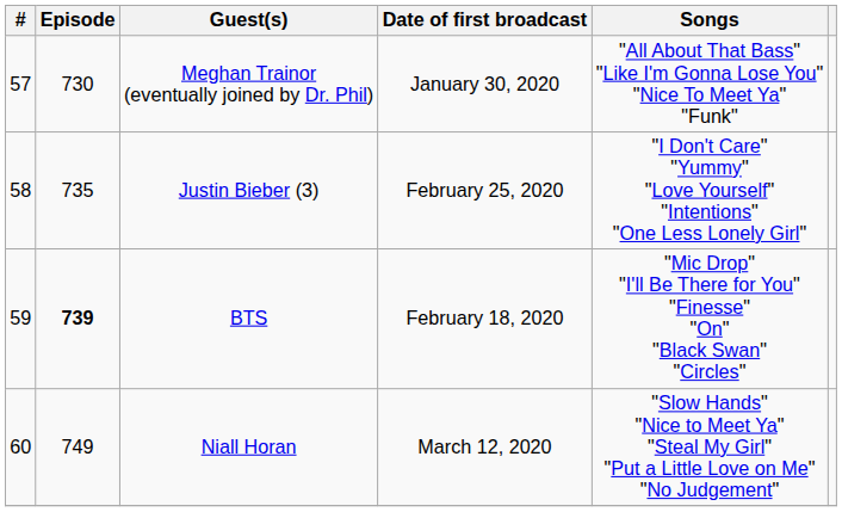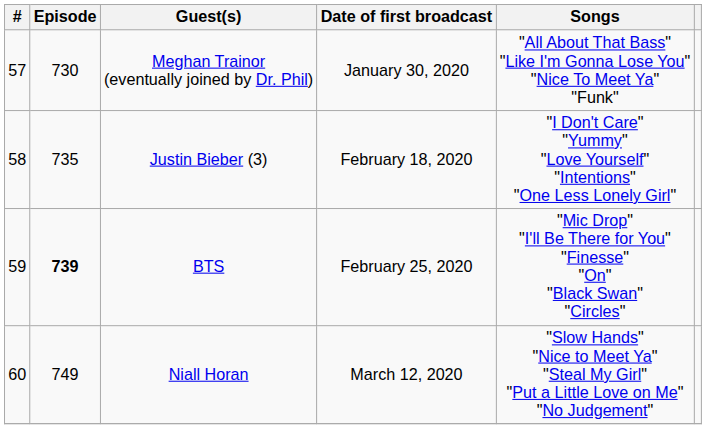Justin Bieber (3) | Date of first broadcast: February 25, 2020 -> February 18, 2020
BTS | Date of first broadcast: February 18, 2020 -> February 25, 2020
